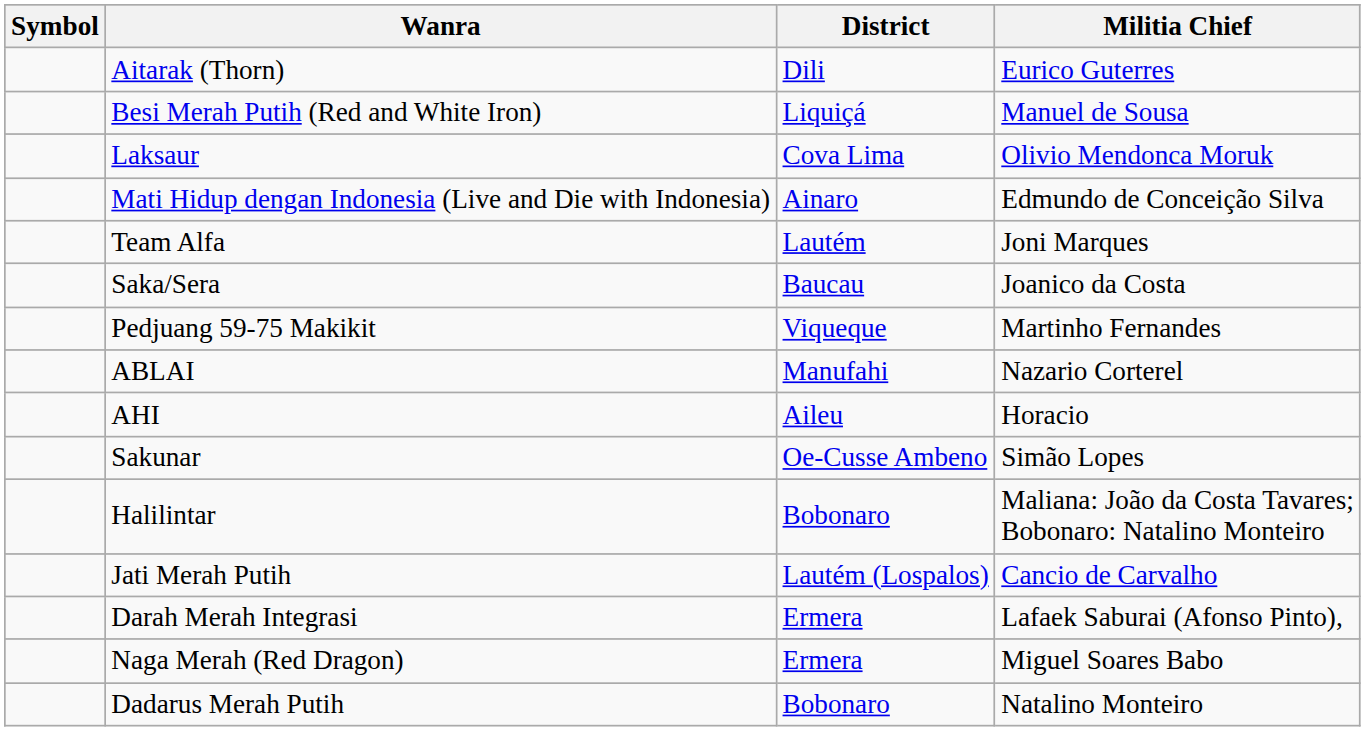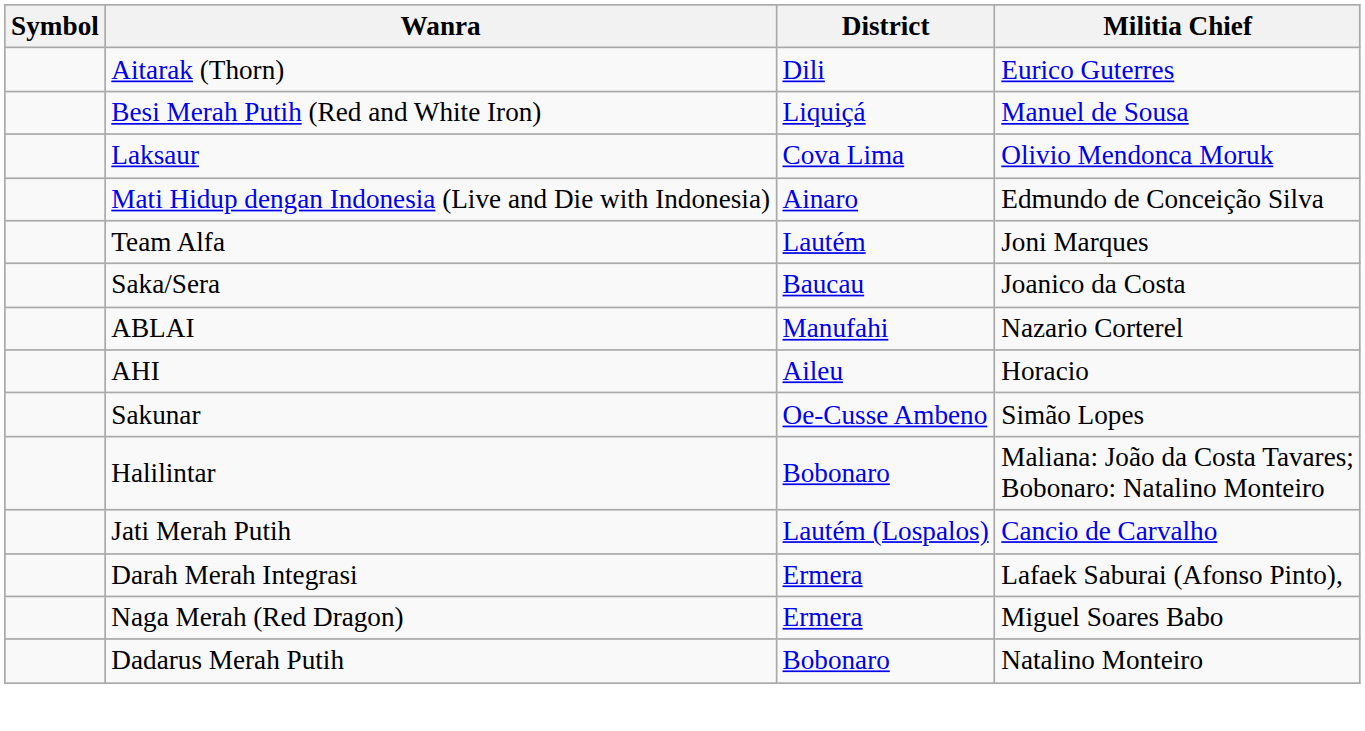- row: Pedjuang 59-75 Makikit | Viqueque | Martinho Fernandes
